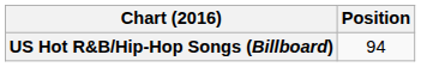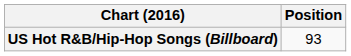US Hot R&B/Hip-Hop Songs (Billboard) | Position: 94 -> 93
